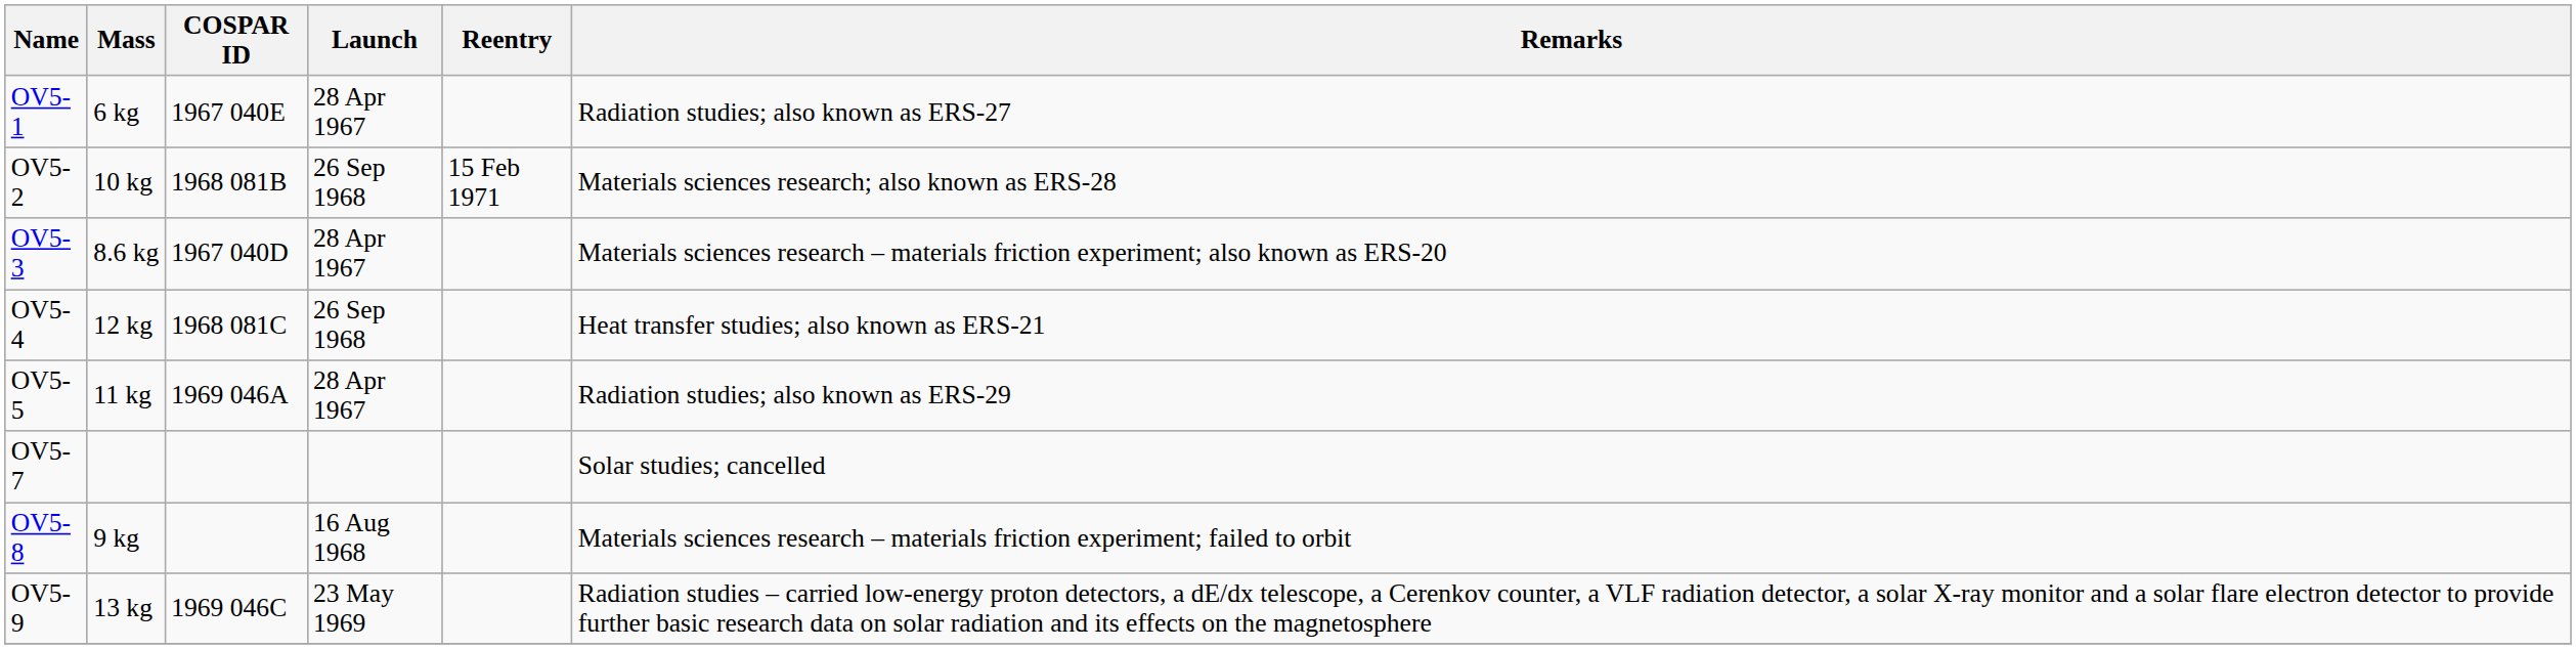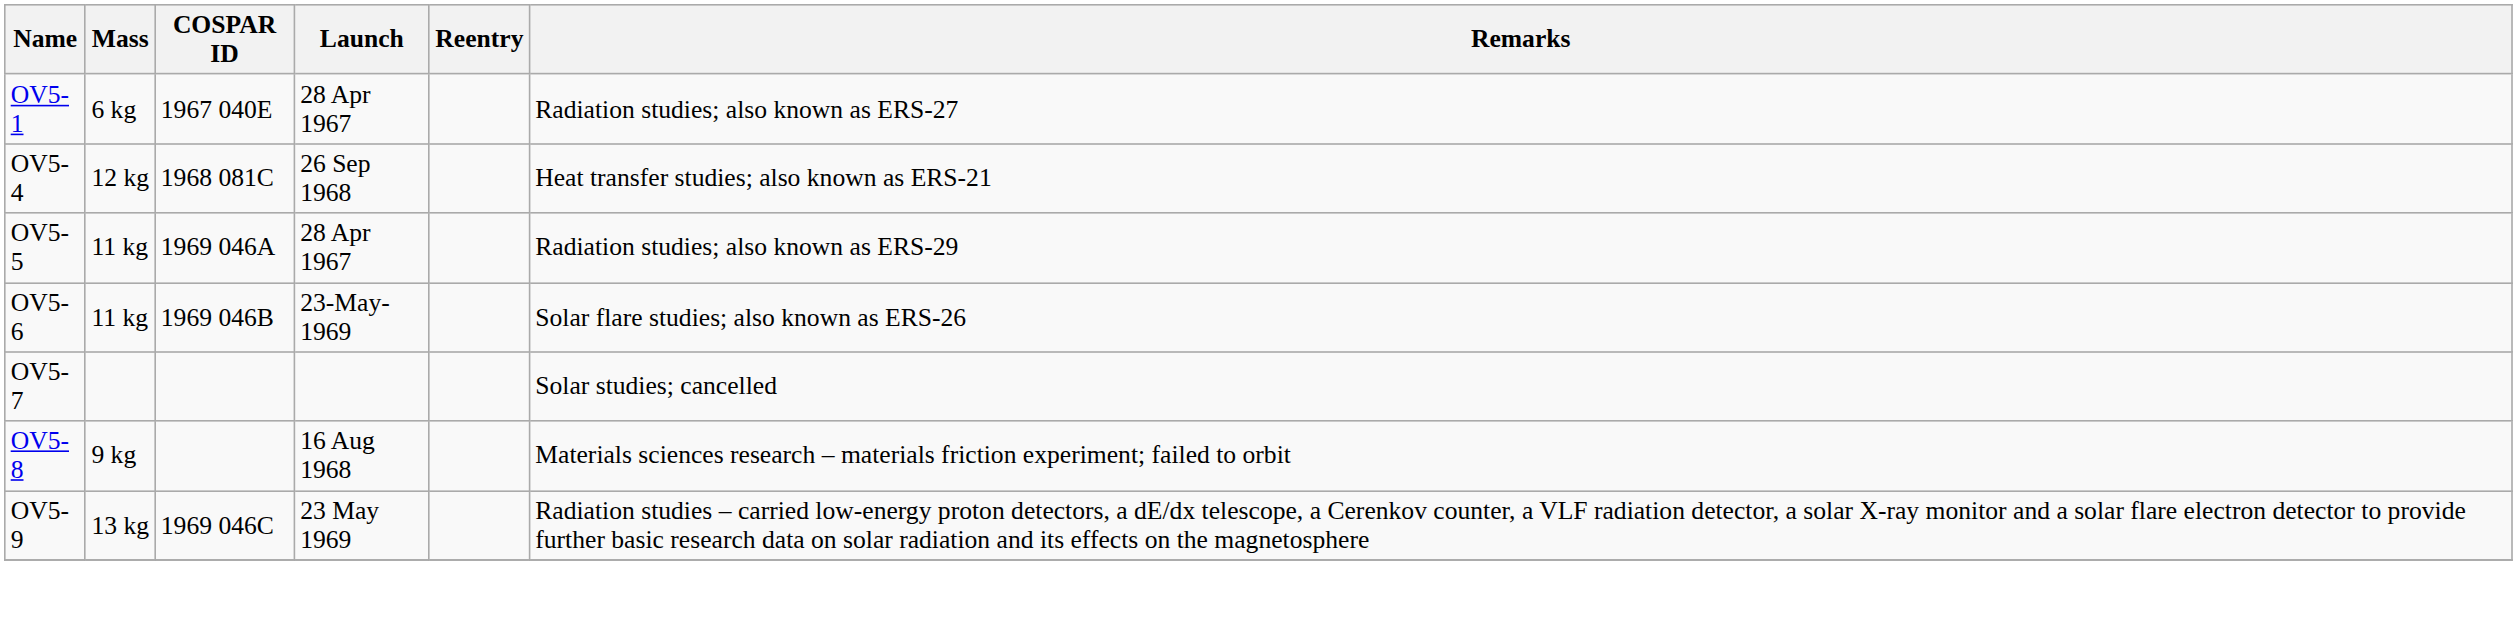- row: OV5-2 | 10 kg | 1968 081B | 26 Sep 1968 | 15 Feb 1971 | Materials sciences research; also known as ERS-28
- row: OV5-3 | 8.6 kg | 1967 040D | 28 Apr 1967 | Materials sciences research – materials friction experiment; also known as ERS-20
+ row: OV5-6 | 11 kg | 1969 046B | 23-May-1969 | Solar flare studies; also known as ERS-26
